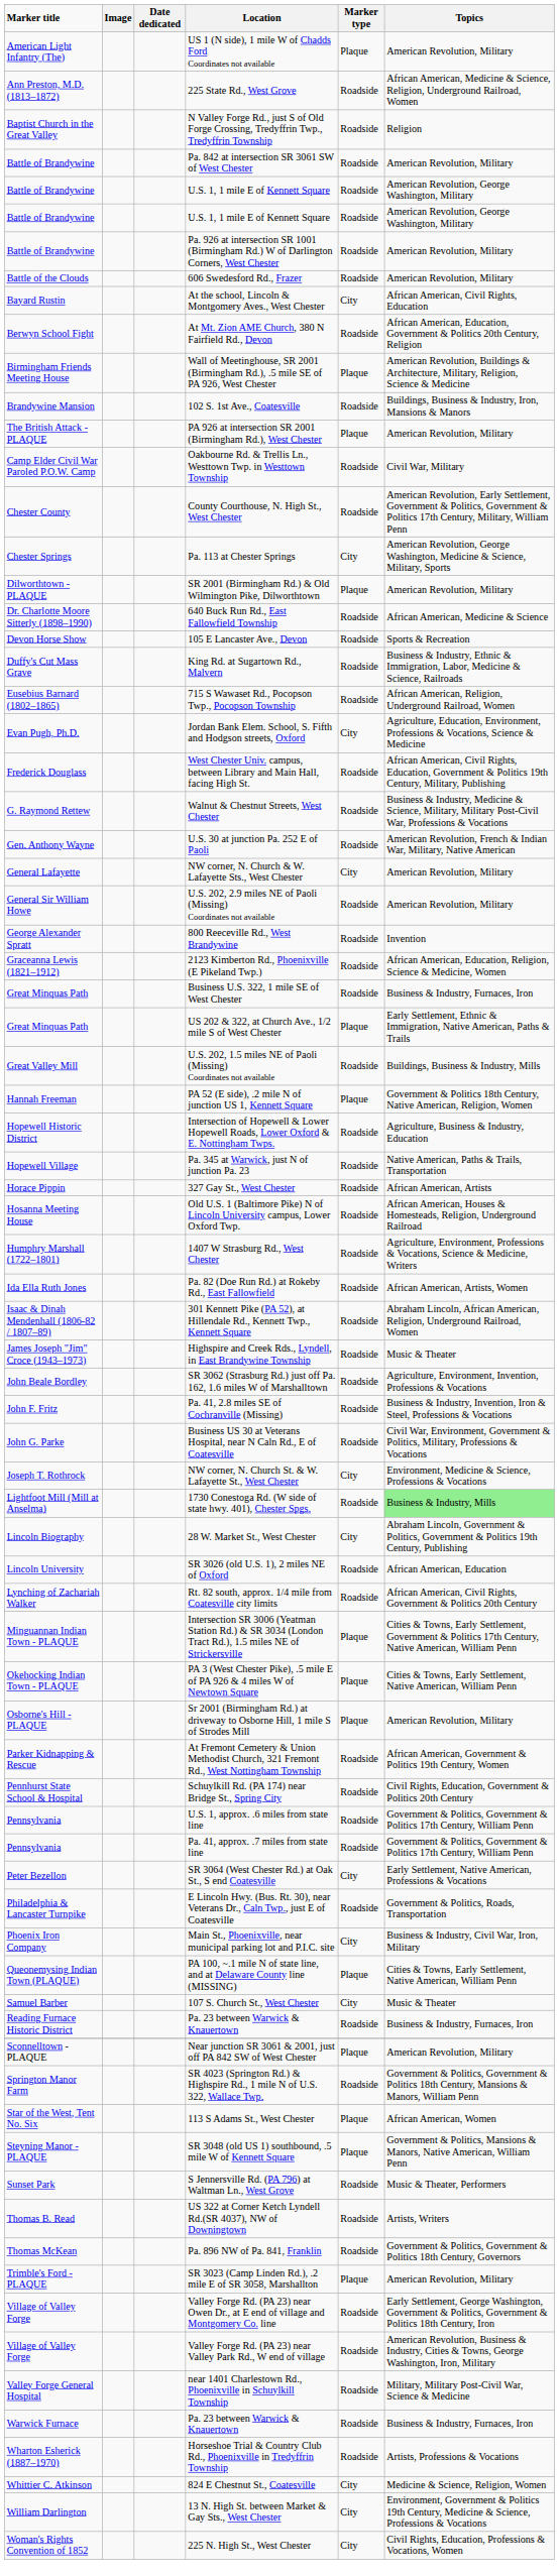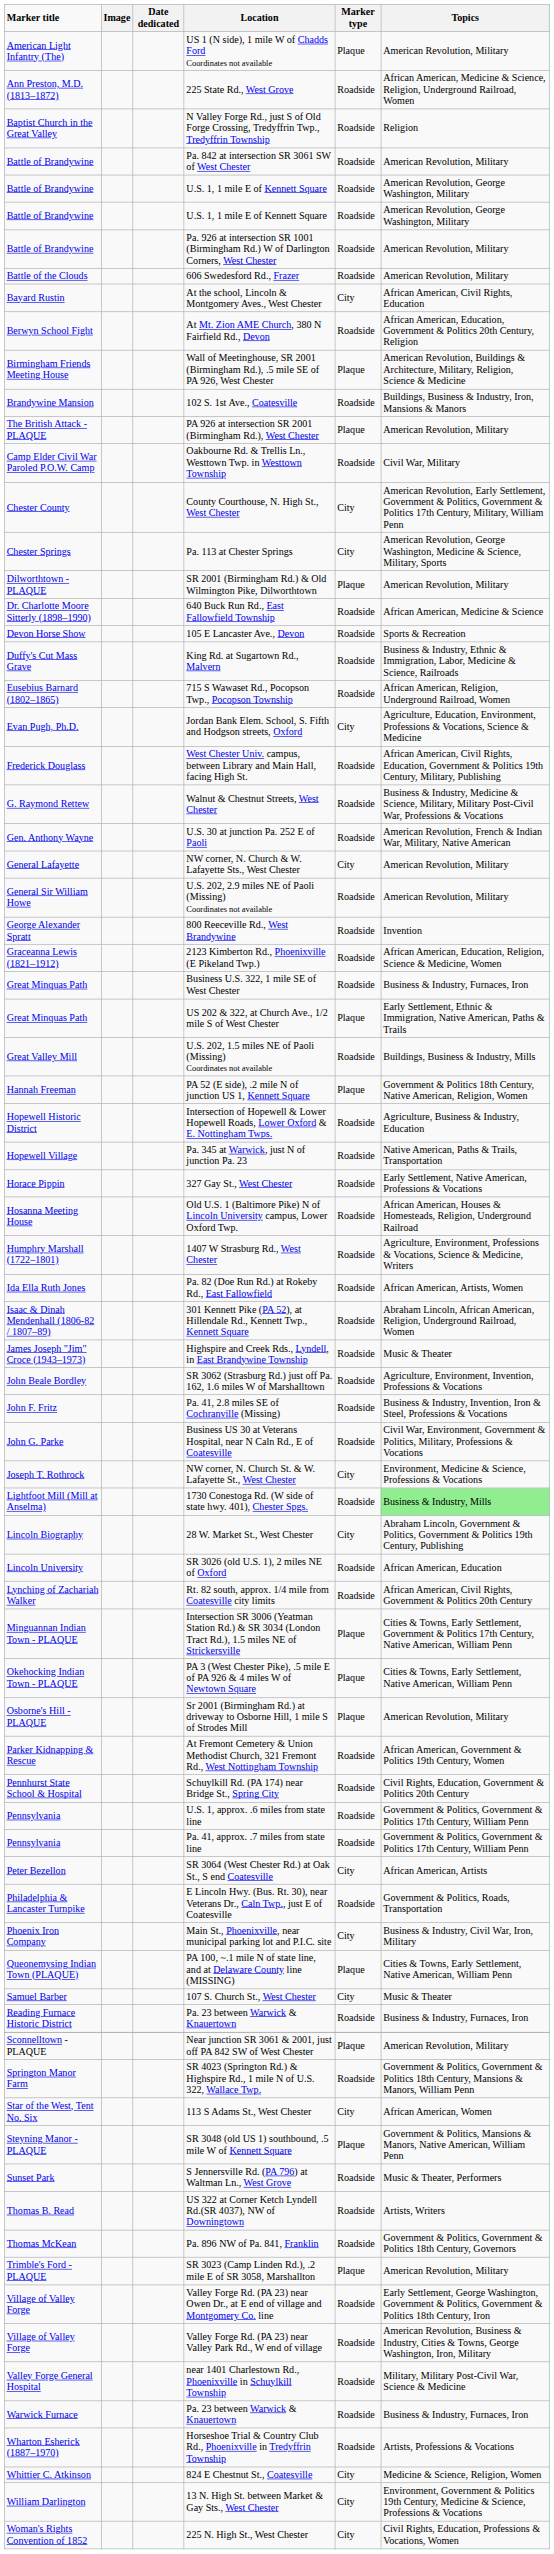County Courthouse, N. High St., West Chester | Marker type: Roadside -> City
327 Gay St., West Chester | Topics: African American, Artists -> Early Settlement, Native American, Professions & Vocations
SR 3064 (West Chester Rd.) at Oak St., S end Coatesville | Topics: Early Settlement, Native American, Professions & Vocations -> African American, Artists
113 S Adams St., West Chester | Marker type: Plaque -> City
